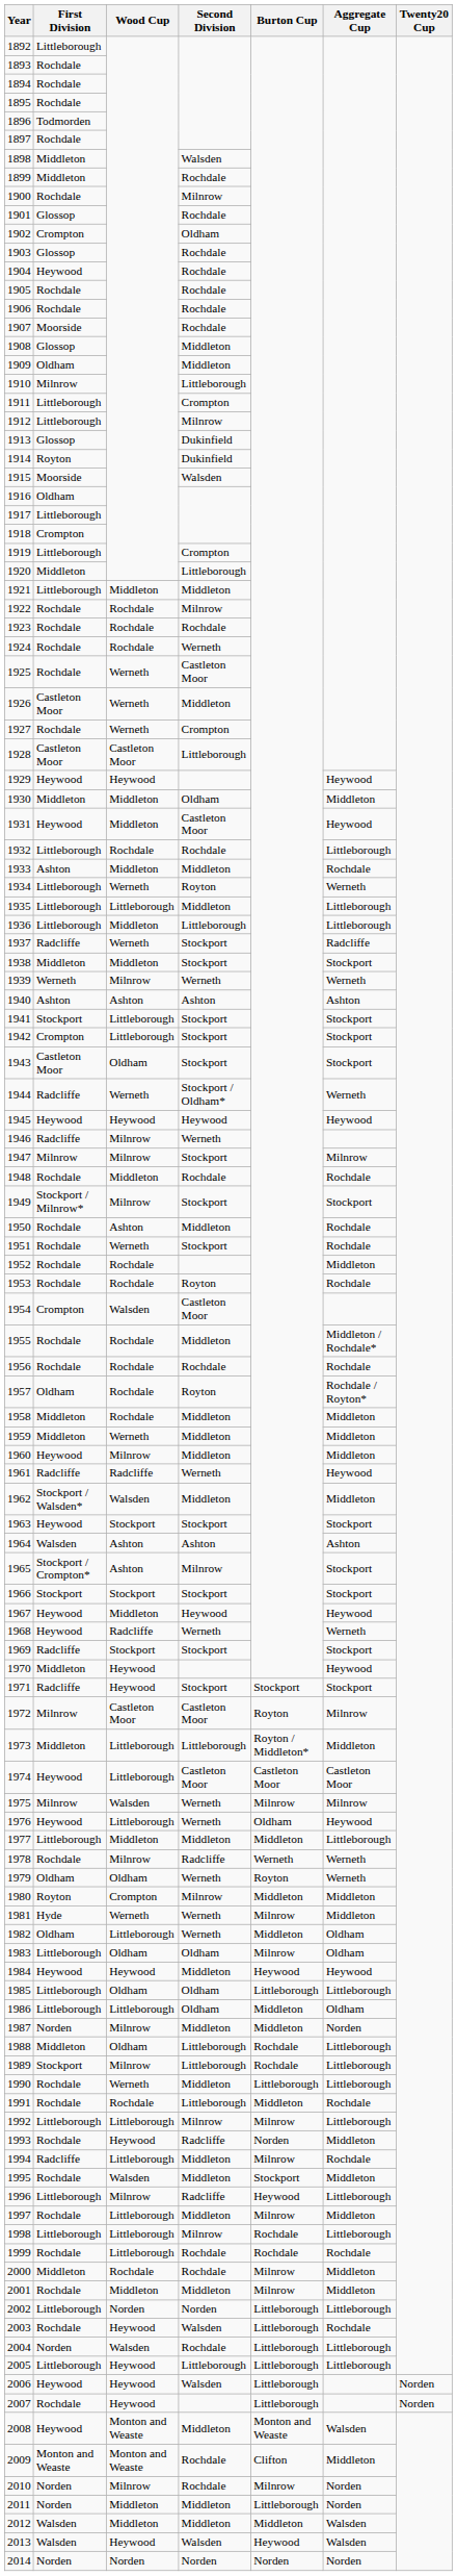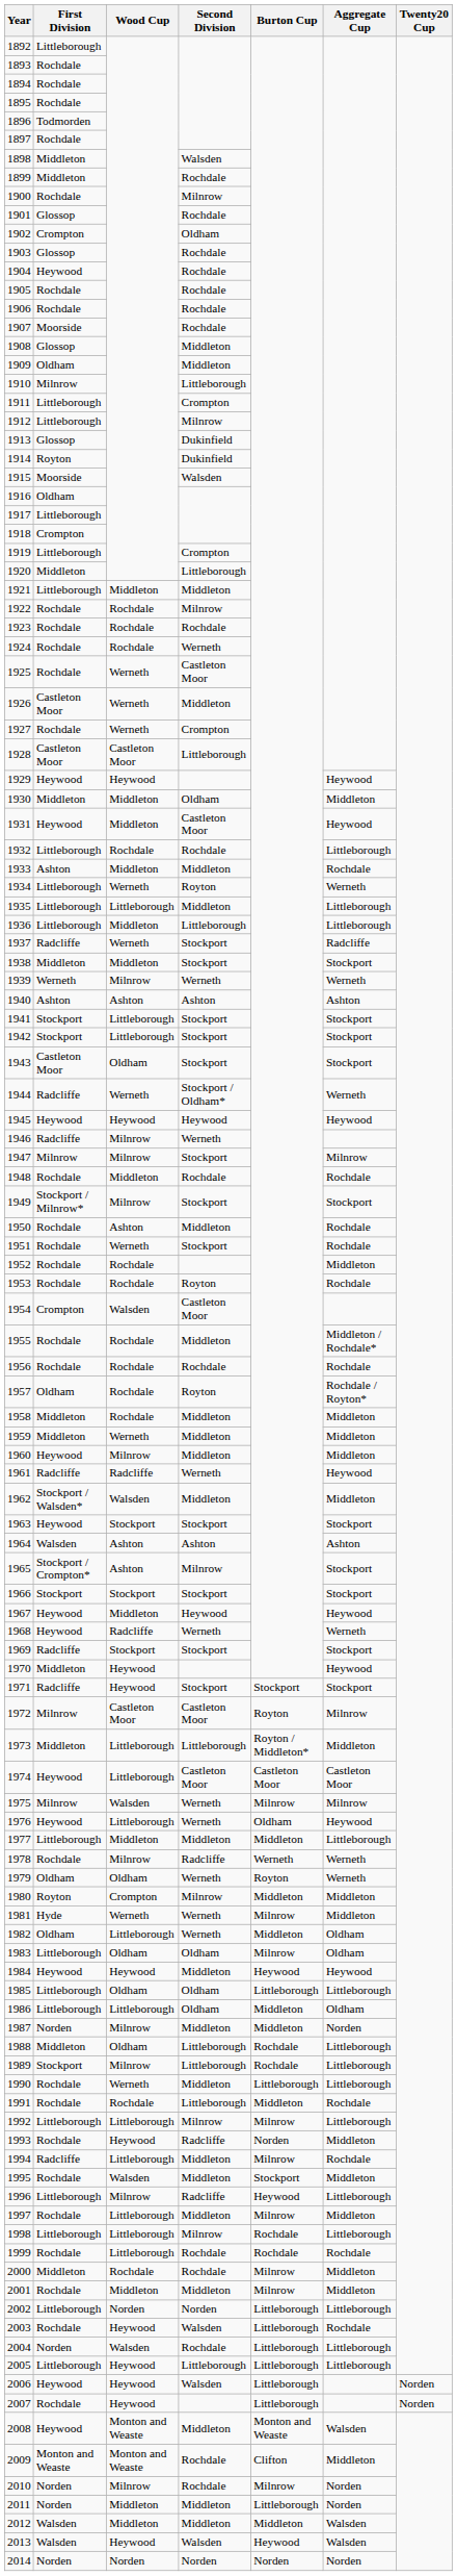1942 | First Division: Crompton -> Stockport
